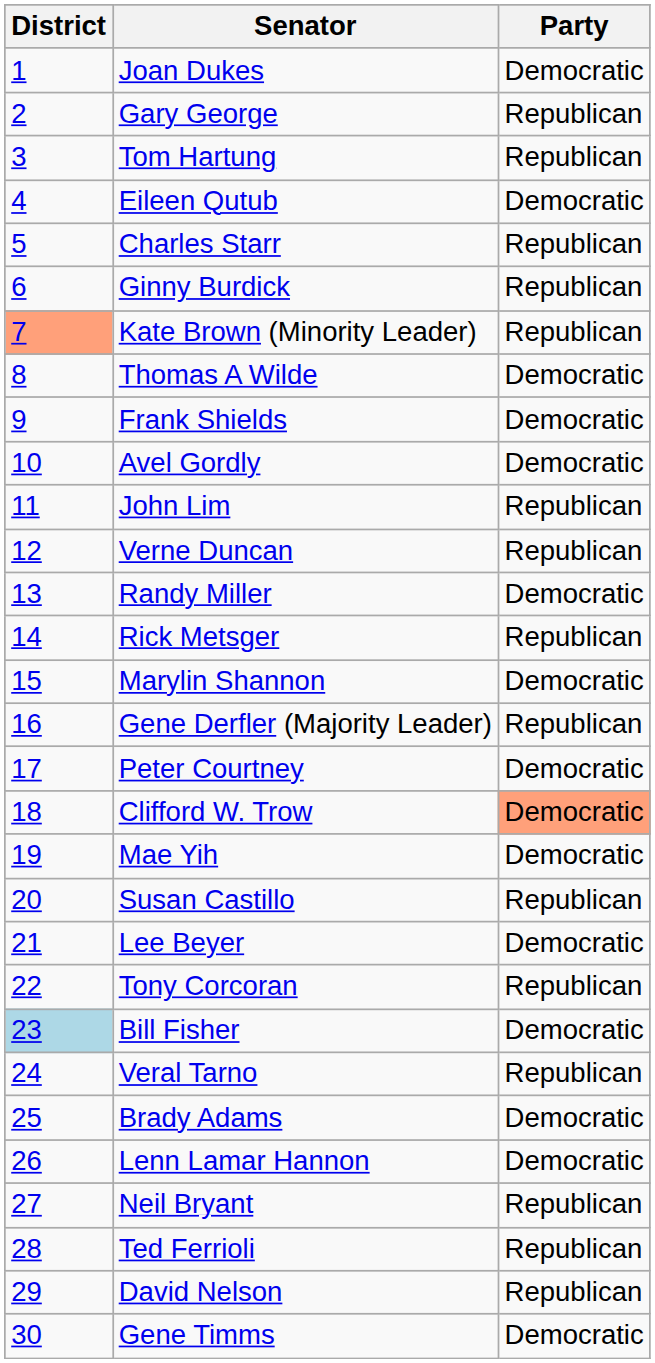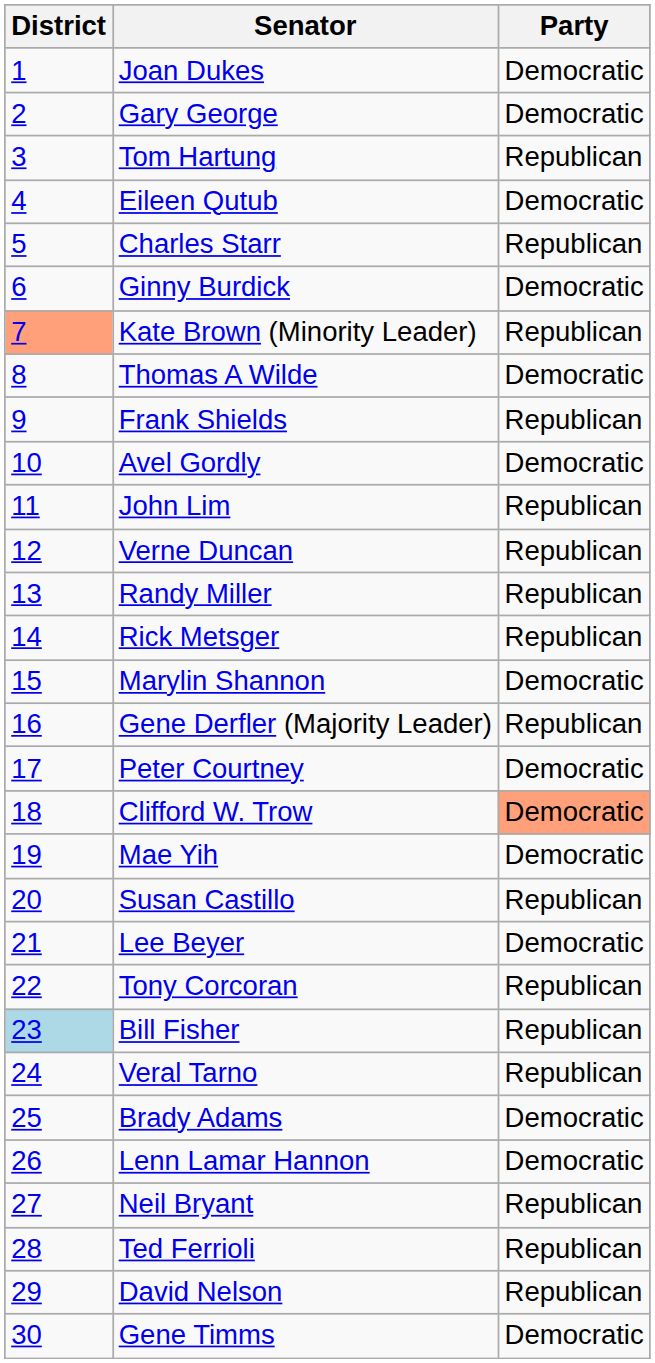Gary George | Party: Republican -> Democratic
Ginny Burdick | Party: Republican -> Democratic
Frank Shields | Party: Democratic -> Republican
Randy Miller | Party: Democratic -> Republican
Bill Fisher | Party: Democratic -> Republican
